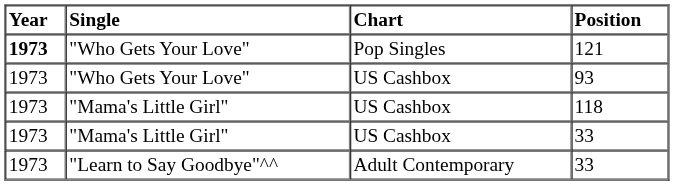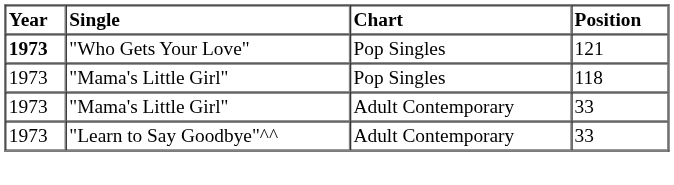- row: 1973 | "Who Gets Your Love" | US Cashbox | 93
118 | Chart: US Cashbox -> Pop Singles
"Mama's Little Girl" / 33 | Chart: US Cashbox -> Adult Contemporary
